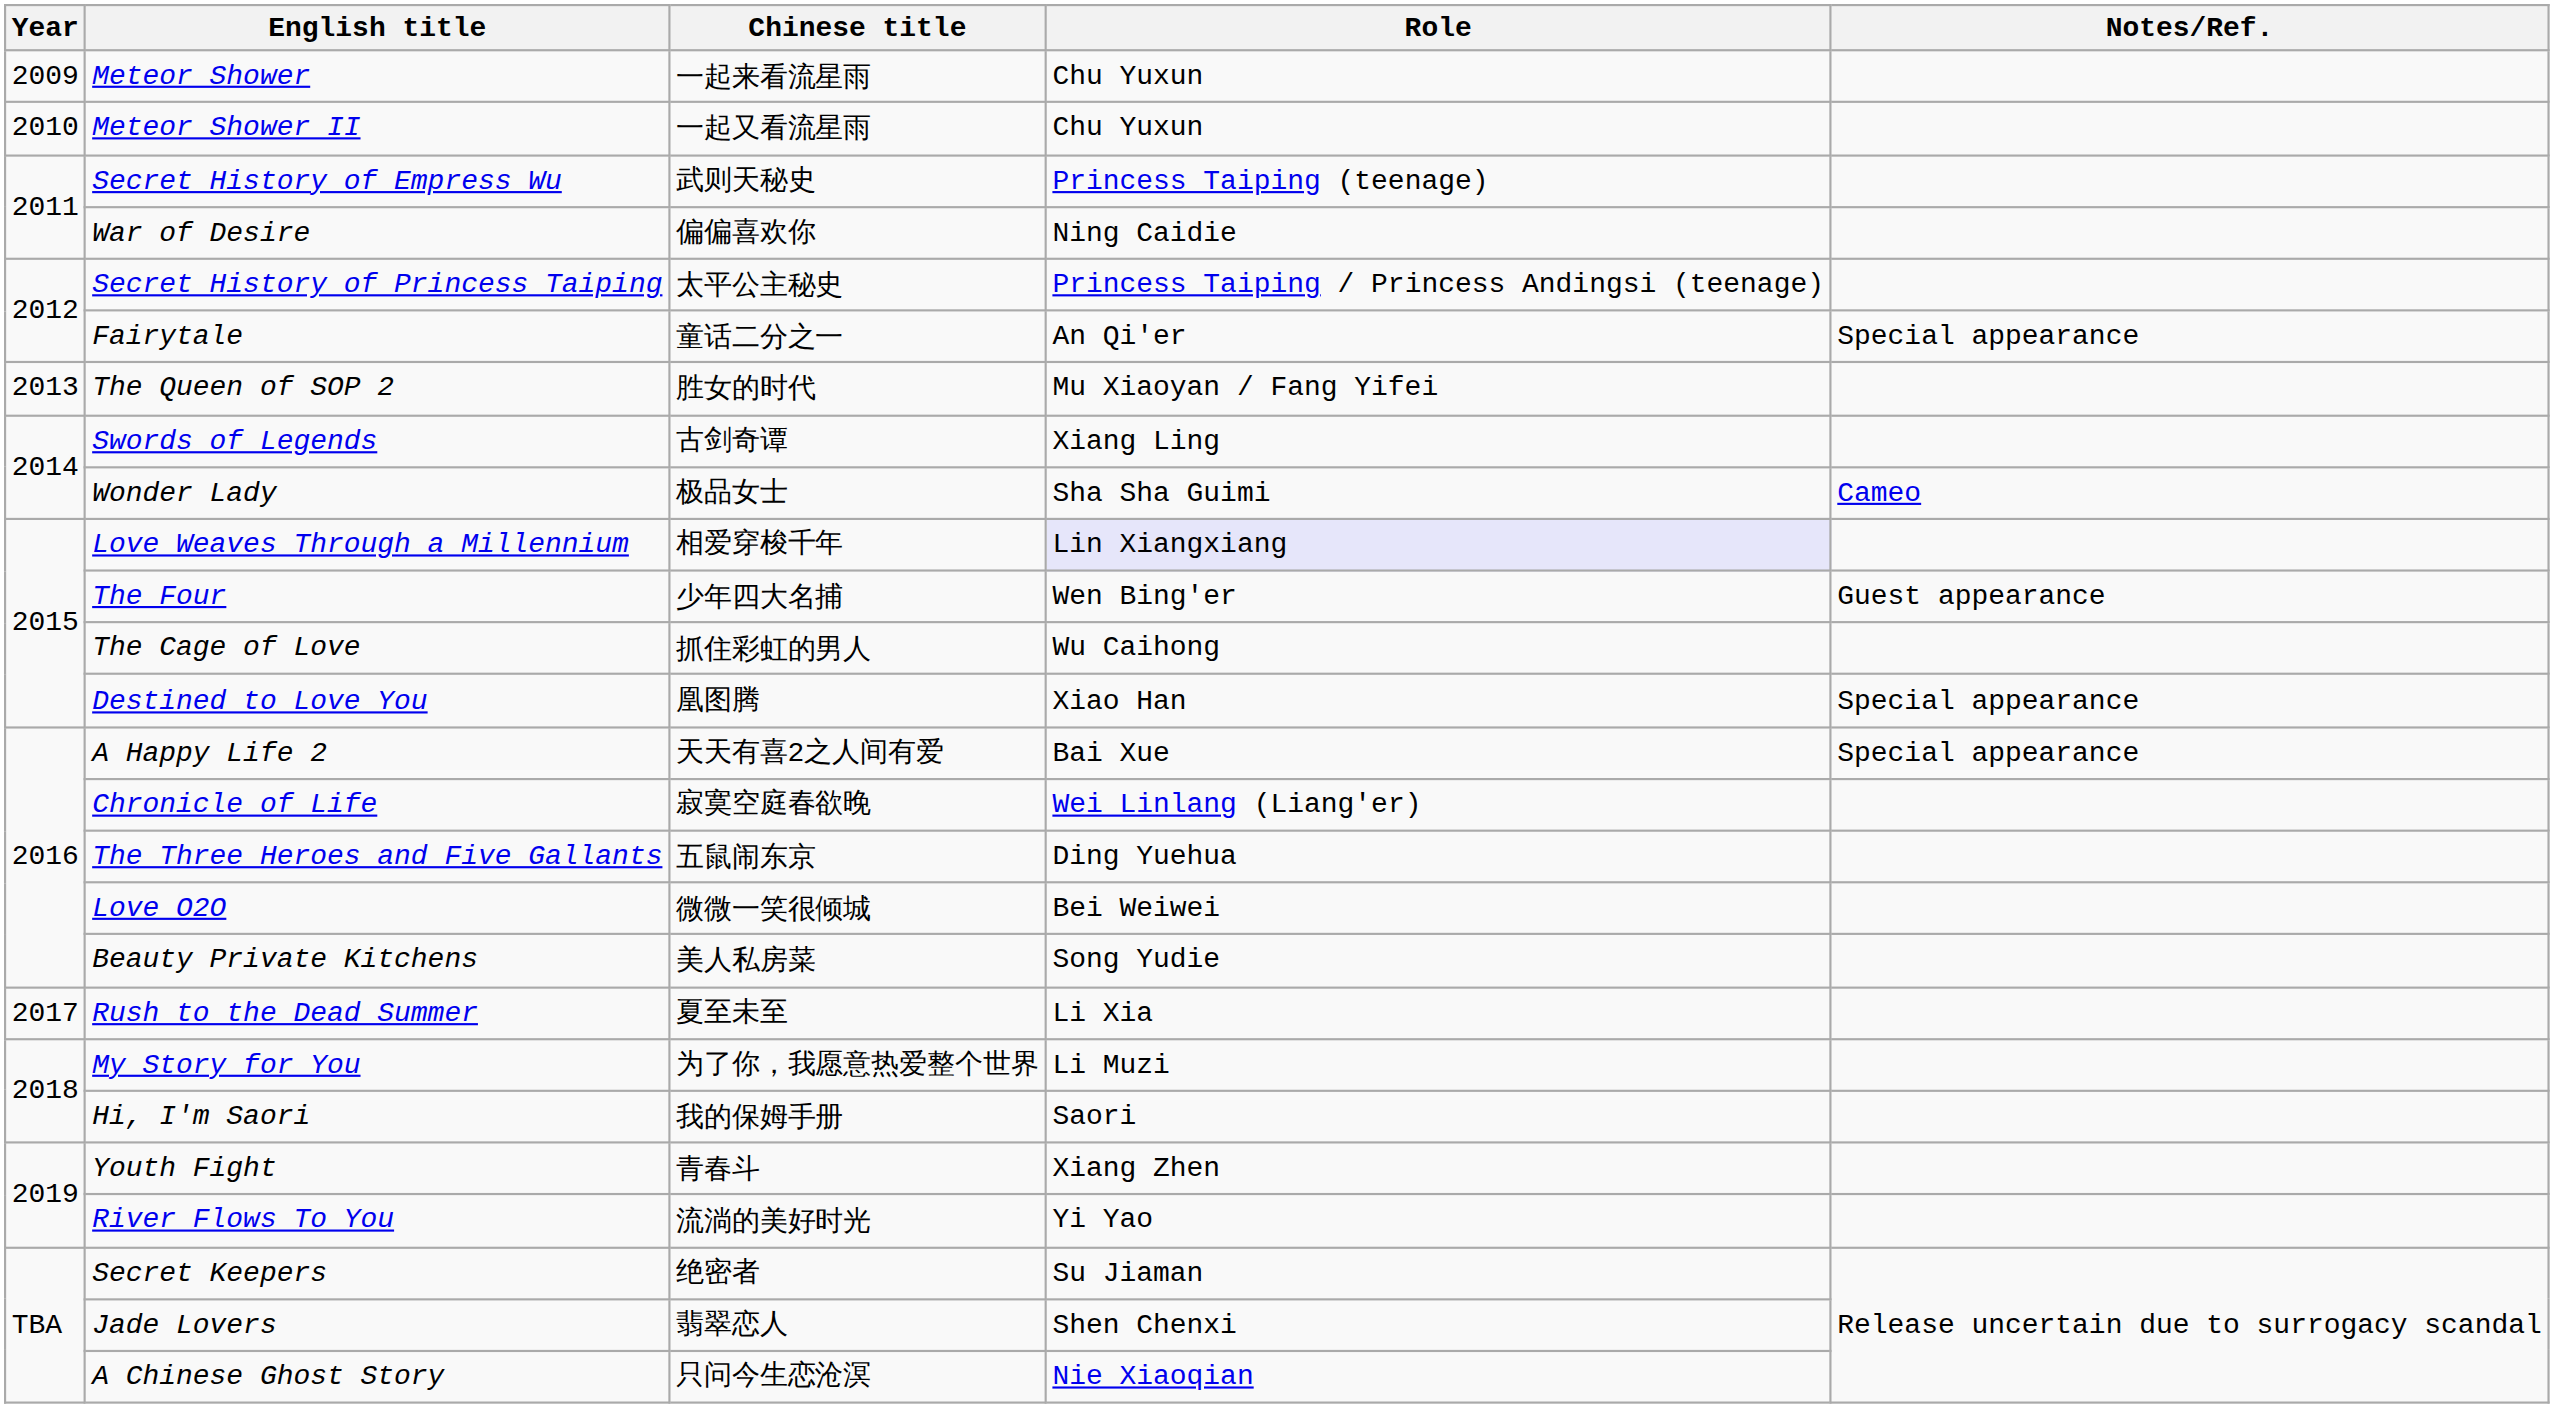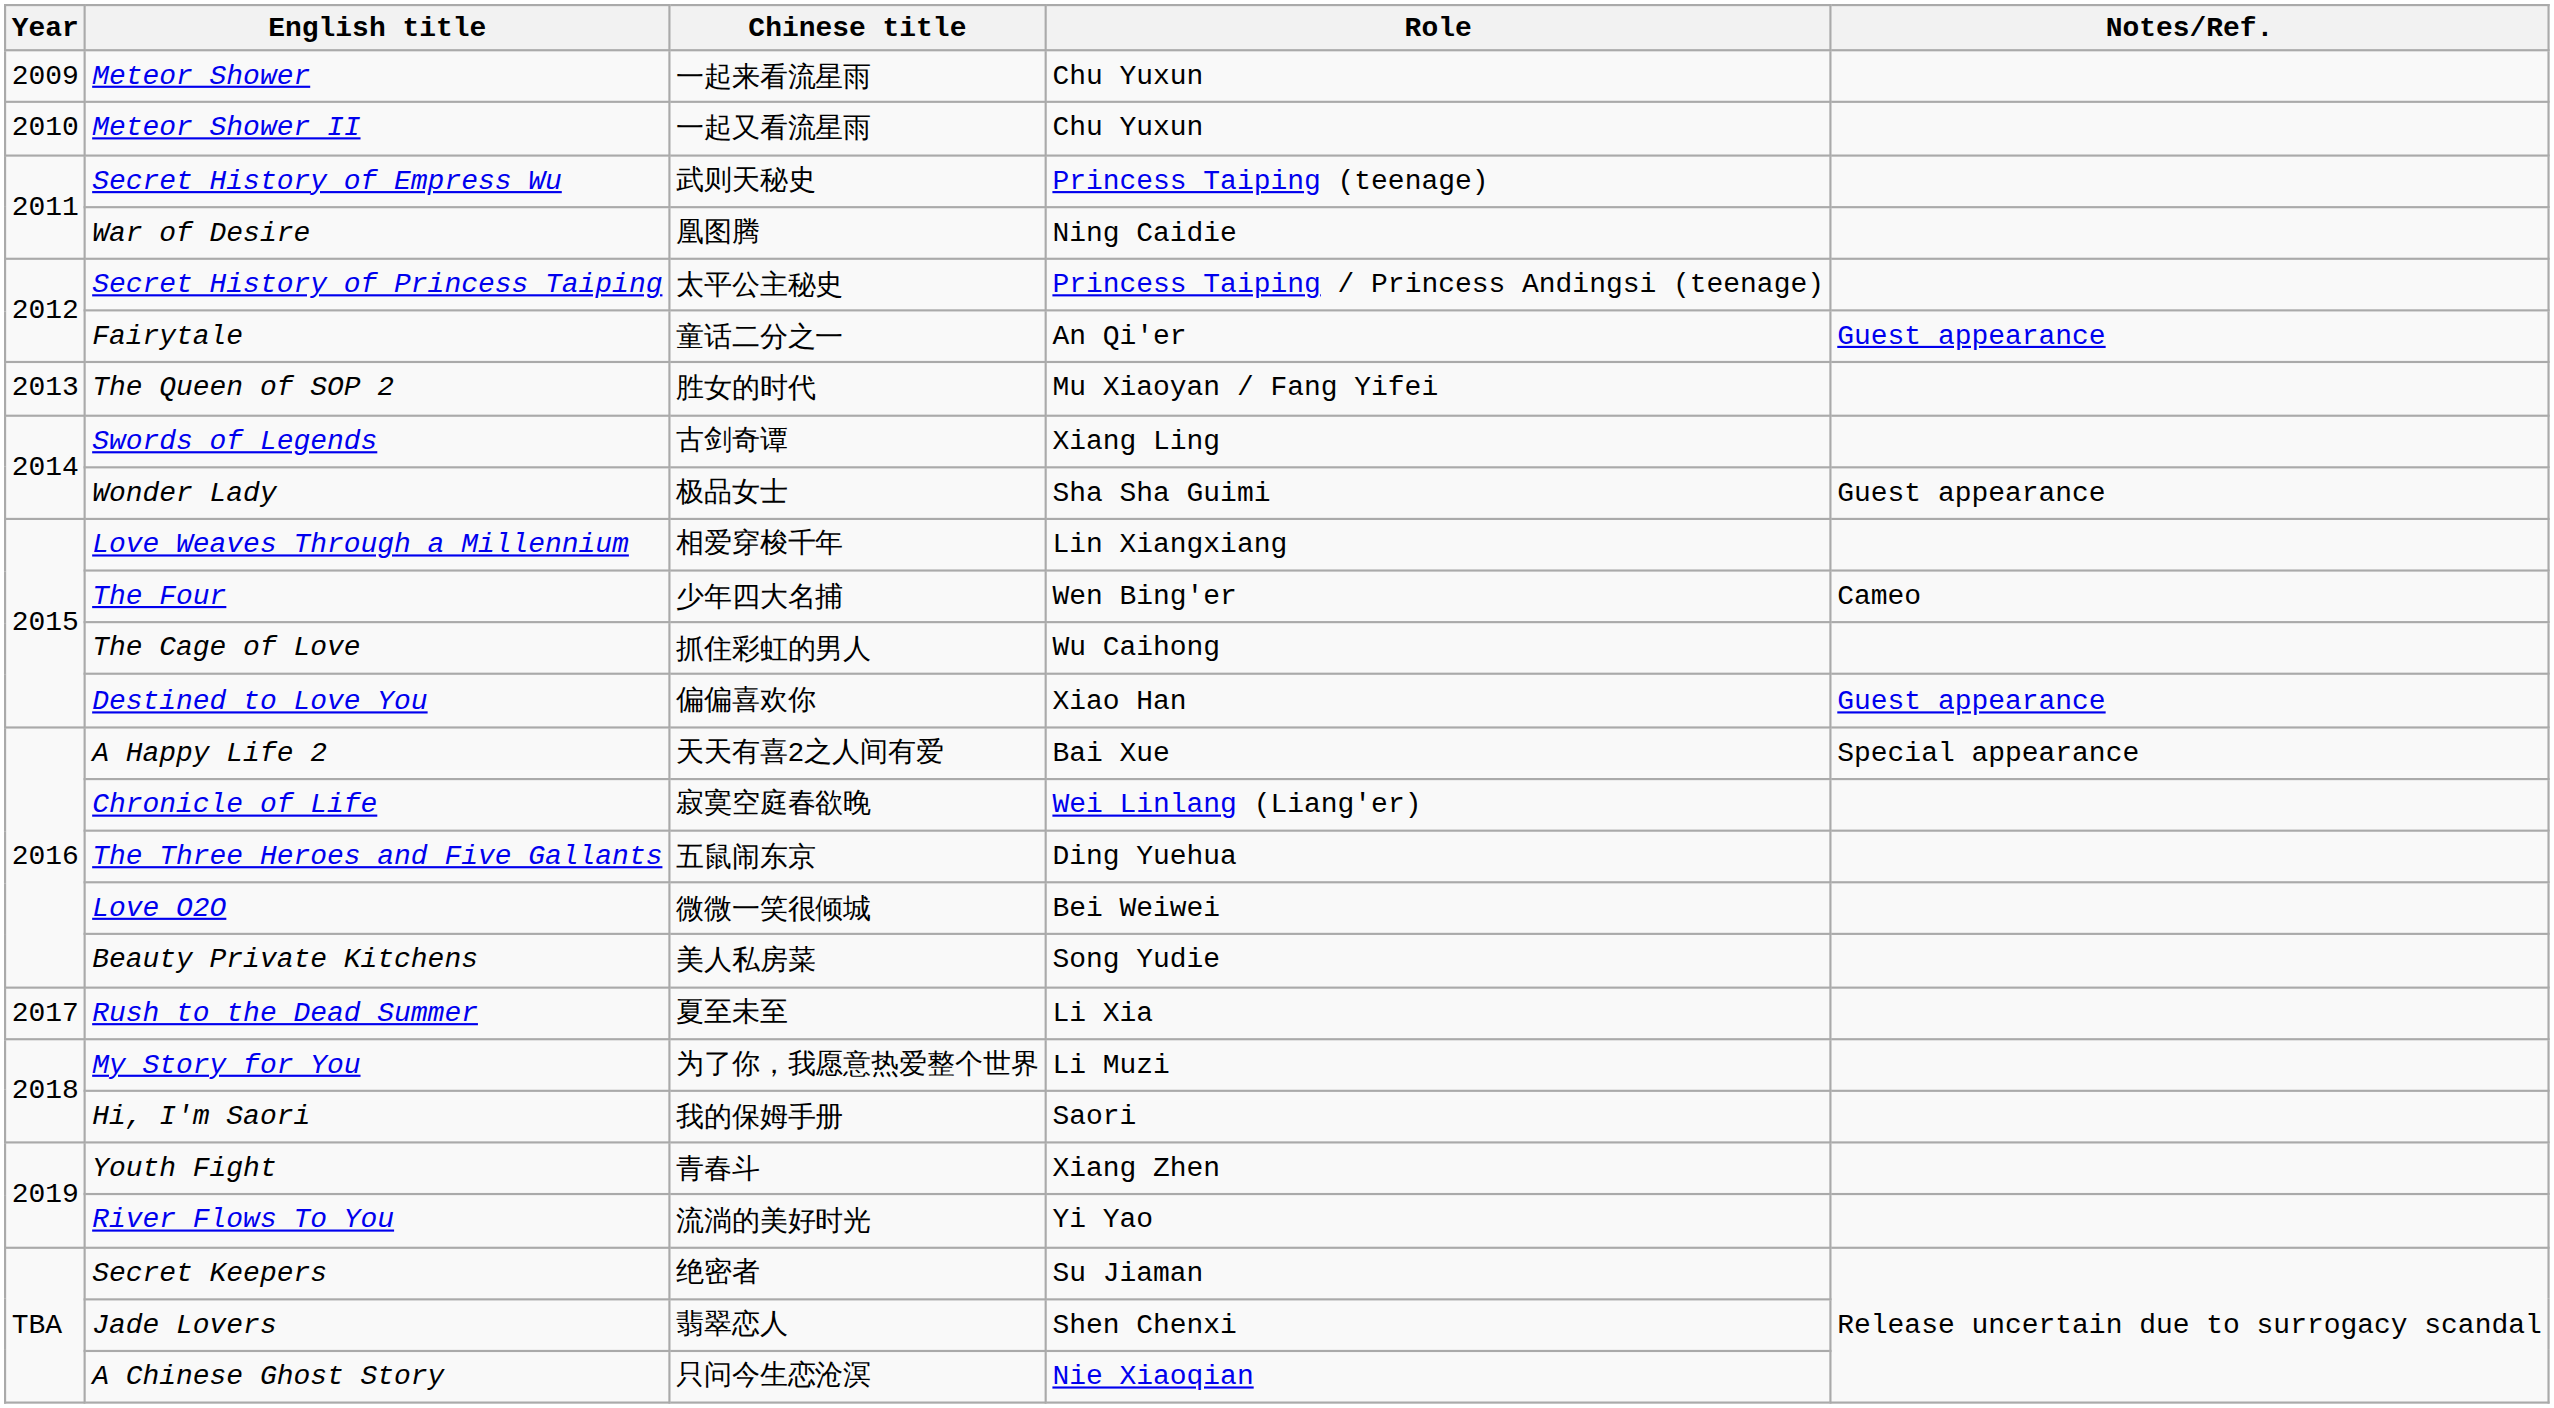War of Desire | Chinese title: 偏偏喜欢你 -> 凰图腾
Fairytale | Notes/Ref.: Special appearance -> Guest appearance
Wonder Lady | Notes/Ref.: Cameo -> Guest appearance
Love Weaves Through a Millennium | Role: lavender background -> no background
The Four | Notes/Ref.: Guest appearance -> Cameo
Destined to Love You | Chinese title: 凰图腾 -> 偏偏喜欢你
Destined to Love You | Notes/Ref.: Special appearance -> Guest appearance
